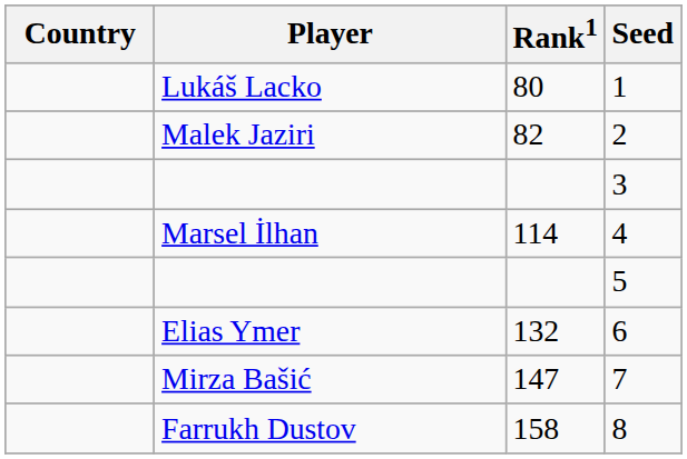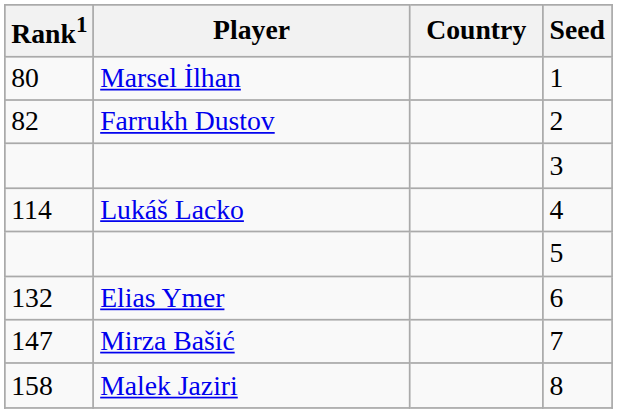columns swapped: Country <-> Rank1
1 | Player: Lukáš Lacko -> Marsel İlhan
2 | Player: Malek Jaziri -> Farrukh Dustov
4 | Player: Marsel İlhan -> Lukáš Lacko
8 | Player: Farrukh Dustov -> Malek Jaziri
